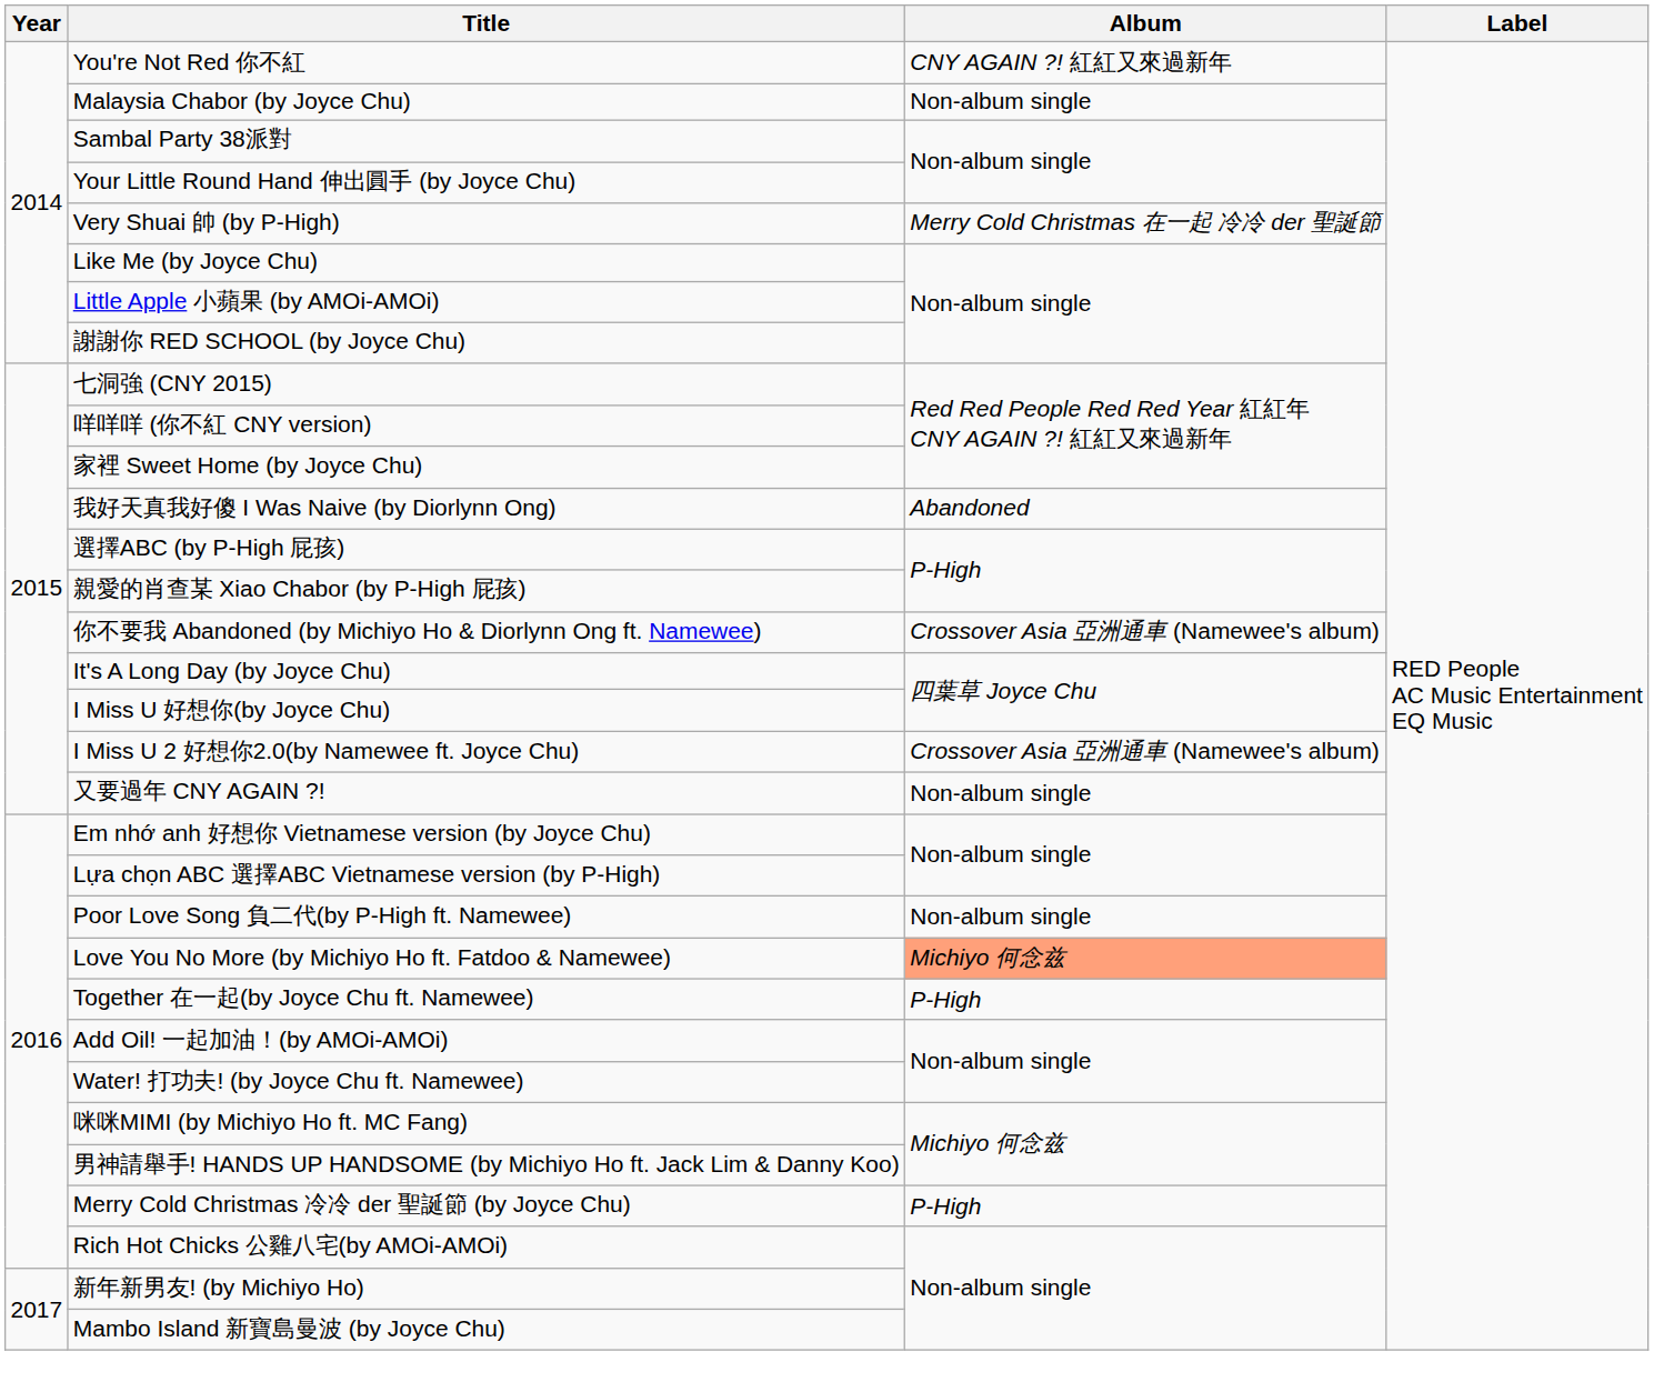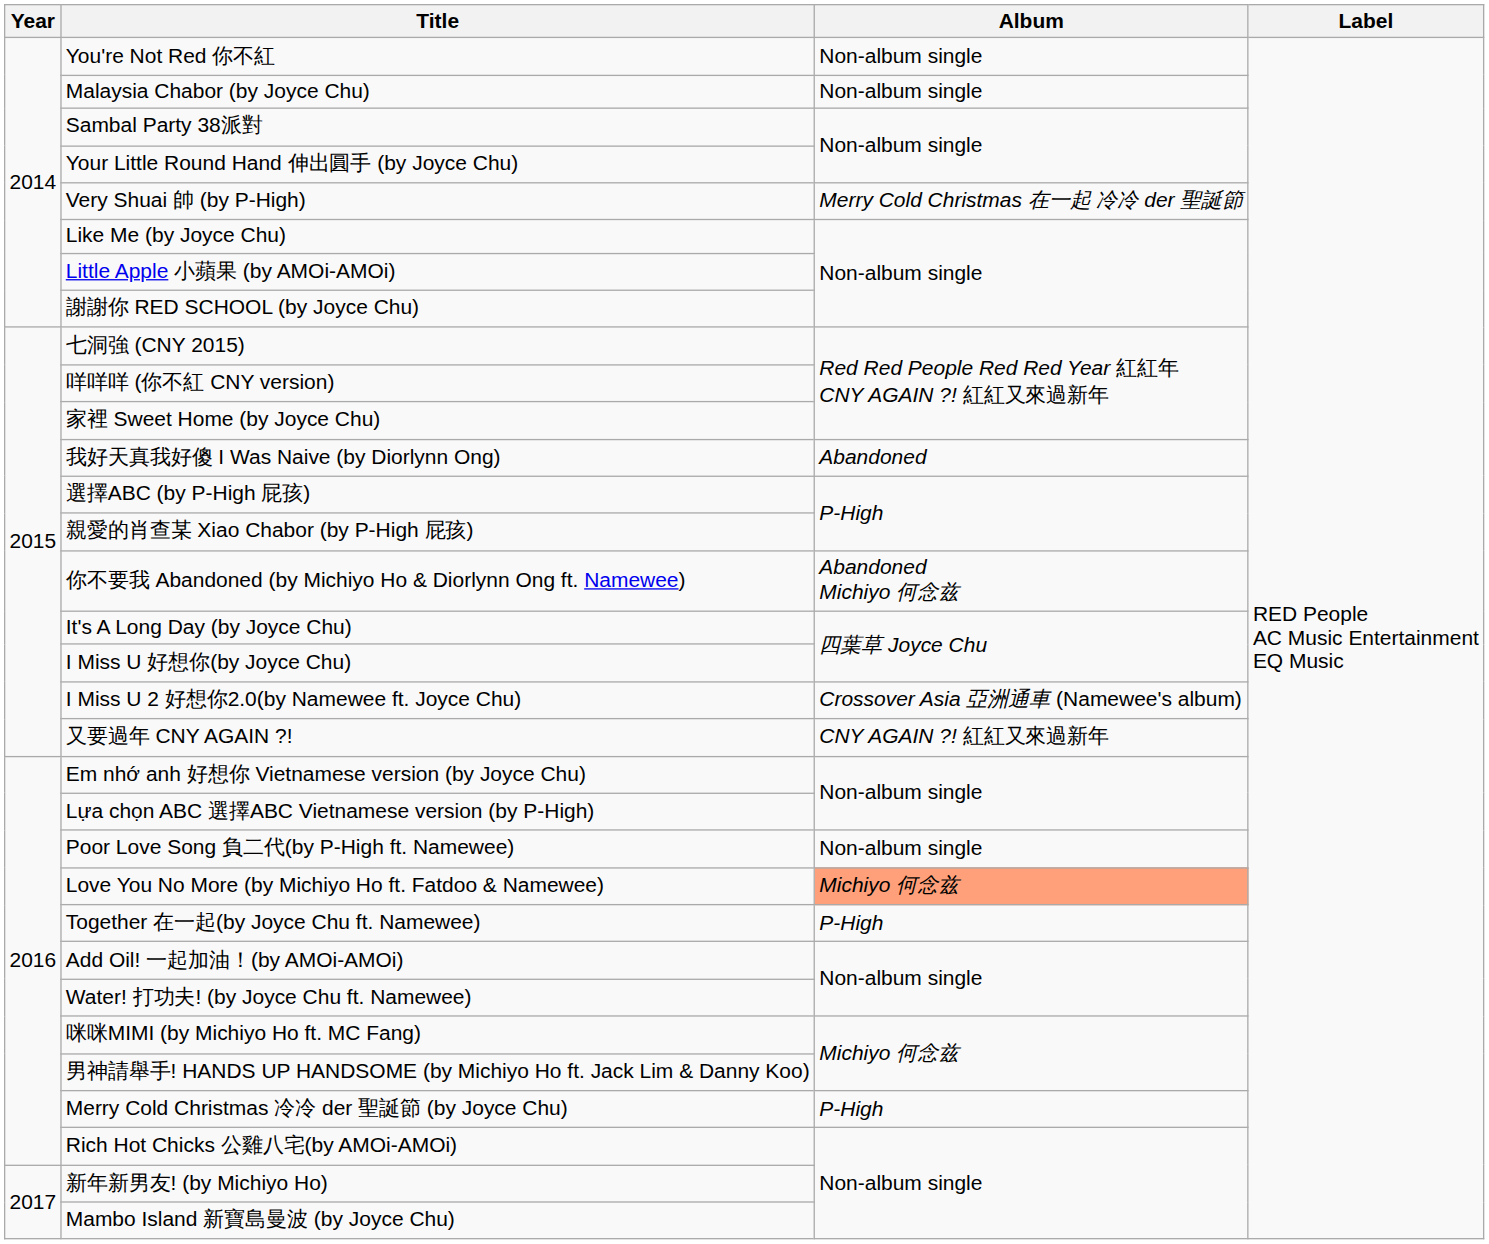You're Not Red 你不紅 | Album: CNY AGAIN ?! 紅紅又來過新年 -> Non-album single
你不要我 Abandoned (by Michiyo Ho & Diorlynn Ong ft. Namewee) | Album: Crossover Asia 亞洲通車 (Namewee's album) -> Abandoned Michiyo 何念兹
又要過年 CNY AGAIN ?! | Album: Non-album single -> CNY AGAIN ?! 紅紅又來過新年
